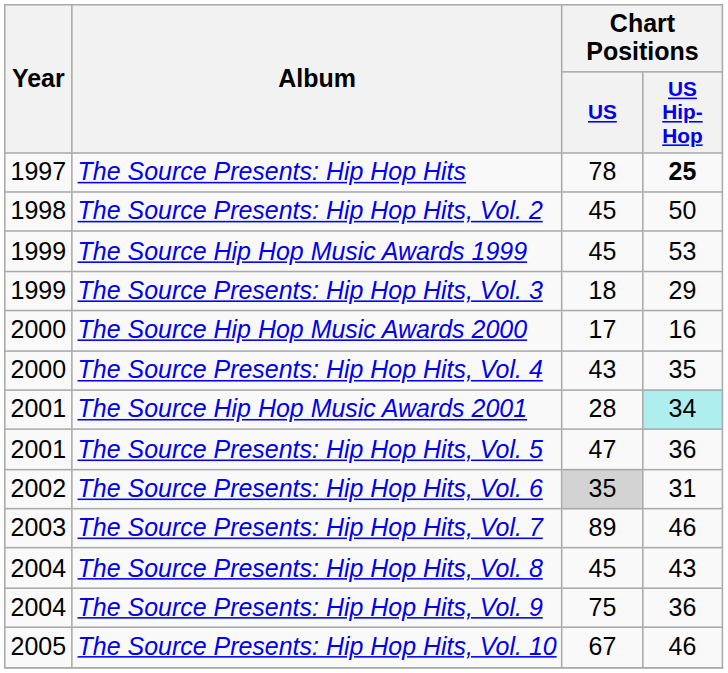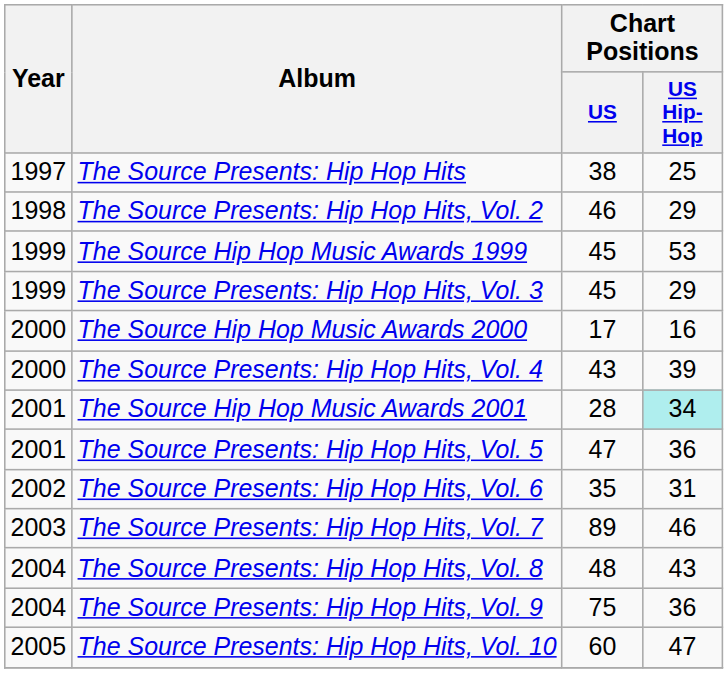The Source Presents: Hip Hop Hits | Chart Positions / US: 78 -> 38
The Source Presents: Hip Hop Hits | Chart Positions / US Hip-Hop: bold -> normal
The Source Presents: Hip Hop Hits, Vol. 2 | Chart Positions / US: 45 -> 46
The Source Presents: Hip Hop Hits, Vol. 2 | Chart Positions / US Hip-Hop: 50 -> 29
The Source Presents: Hip Hop Hits, Vol. 3 | Chart Positions / US: 18 -> 45
The Source Presents: Hip Hop Hits, Vol. 4 | Chart Positions / US Hip-Hop: 35 -> 39
The Source Presents: Hip Hop Hits, Vol. 6 | Chart Positions / US: lightgrey background -> no background
The Source Presents: Hip Hop Hits, Vol. 8 | Chart Positions / US: 45 -> 48
The Source Presents: Hip Hop Hits, Vol. 10 | Chart Positions / US: 67 -> 60
The Source Presents: Hip Hop Hits, Vol. 10 | Chart Positions / US Hip-Hop: 46 -> 47
